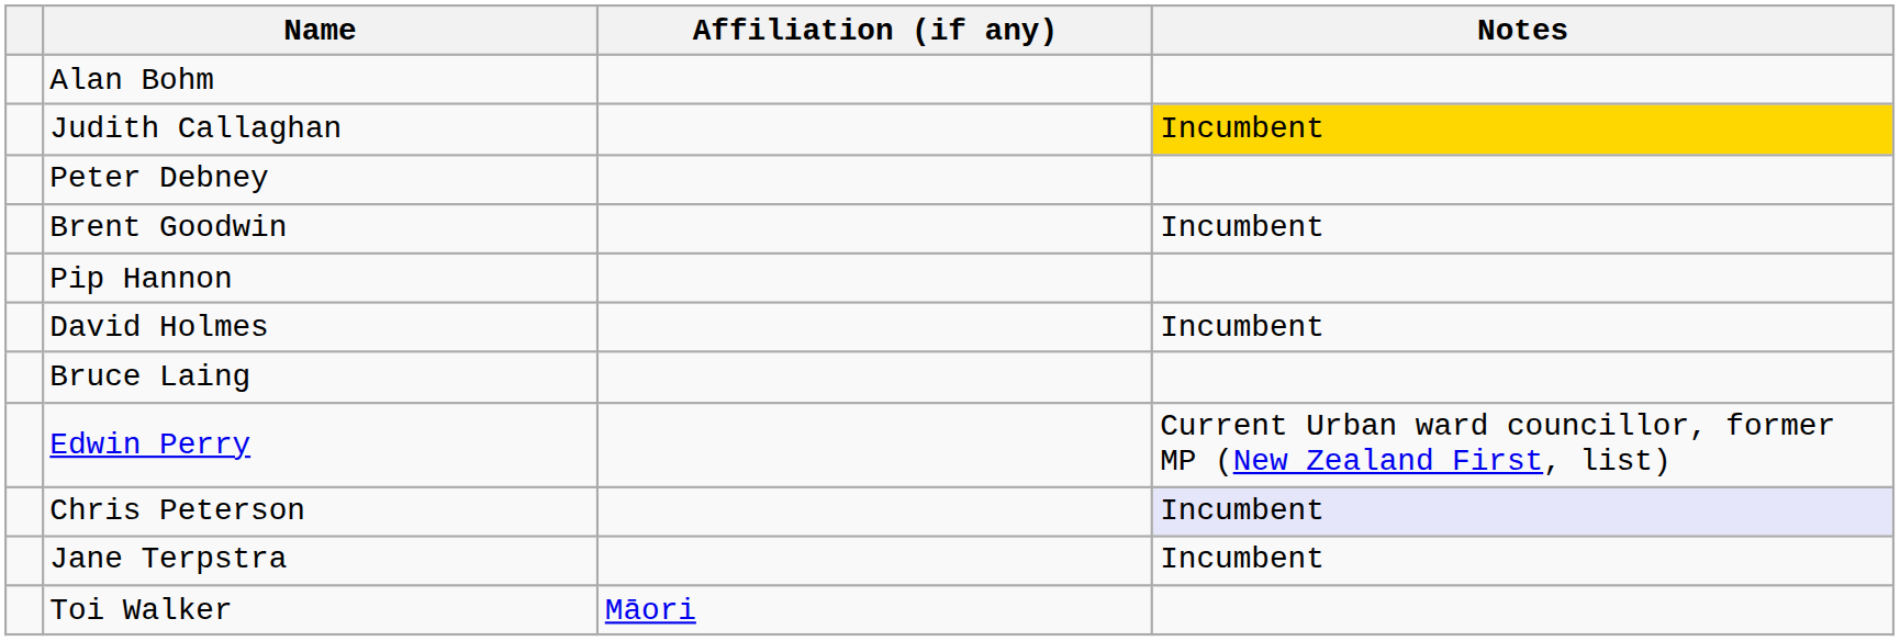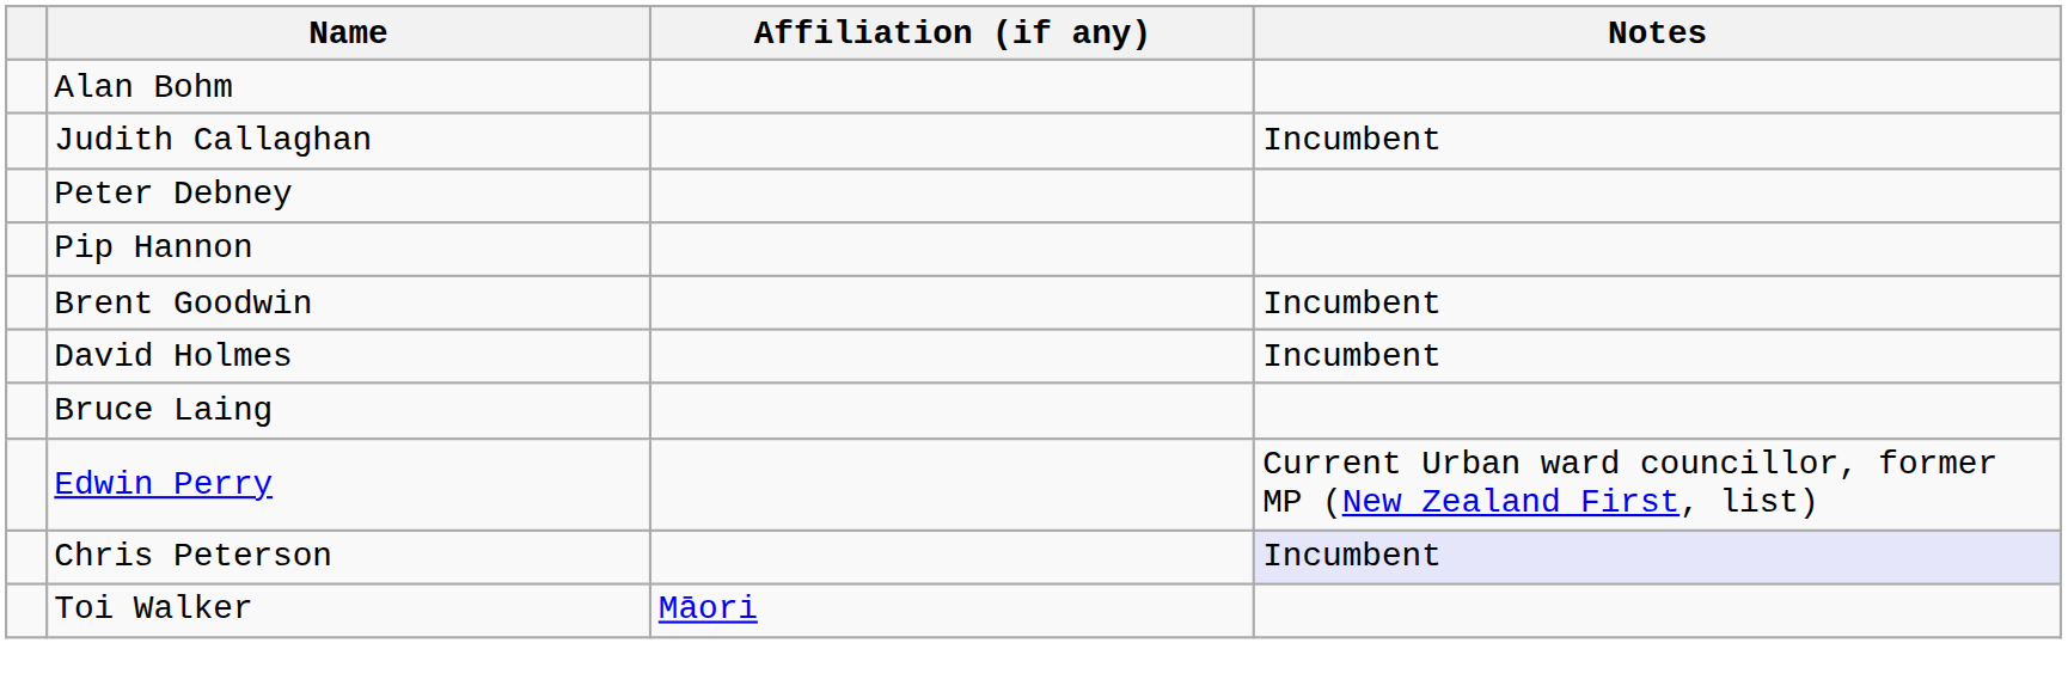Judith Callaghan | Notes: gold background -> no background
rows swapped: Brent Goodwin <-> Pip Hannon
- row: Jane Terpstra | Incumbent
